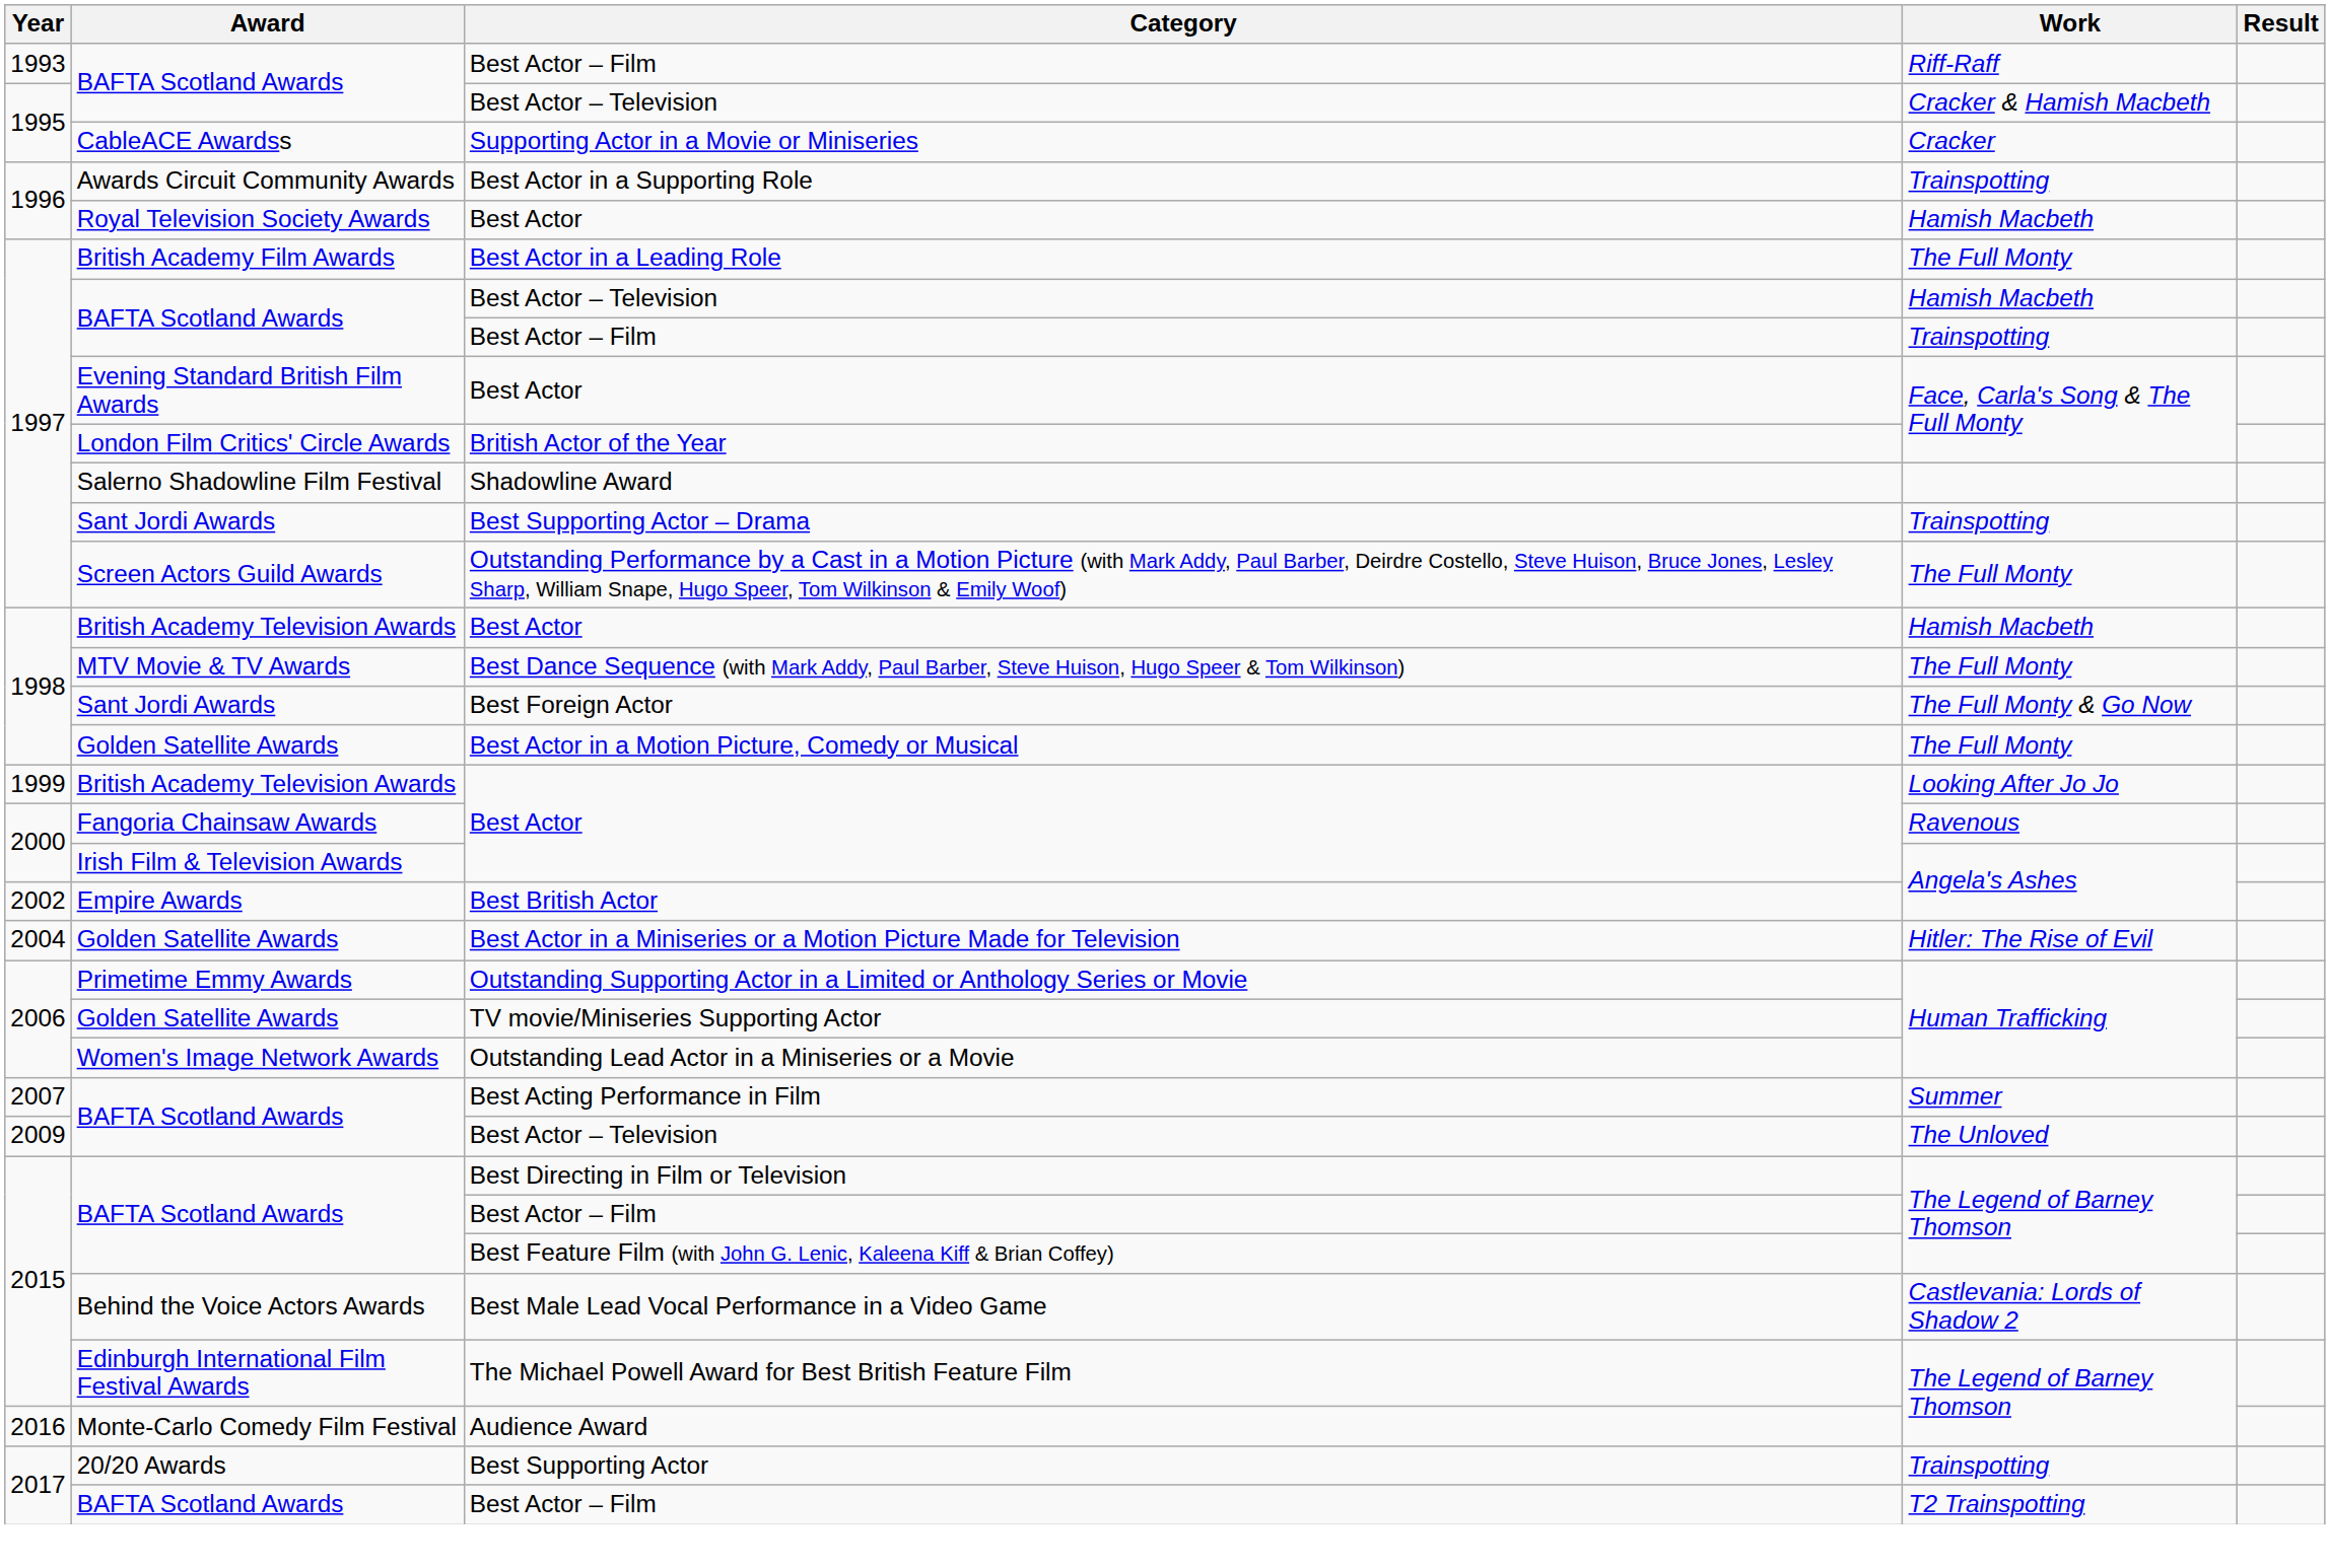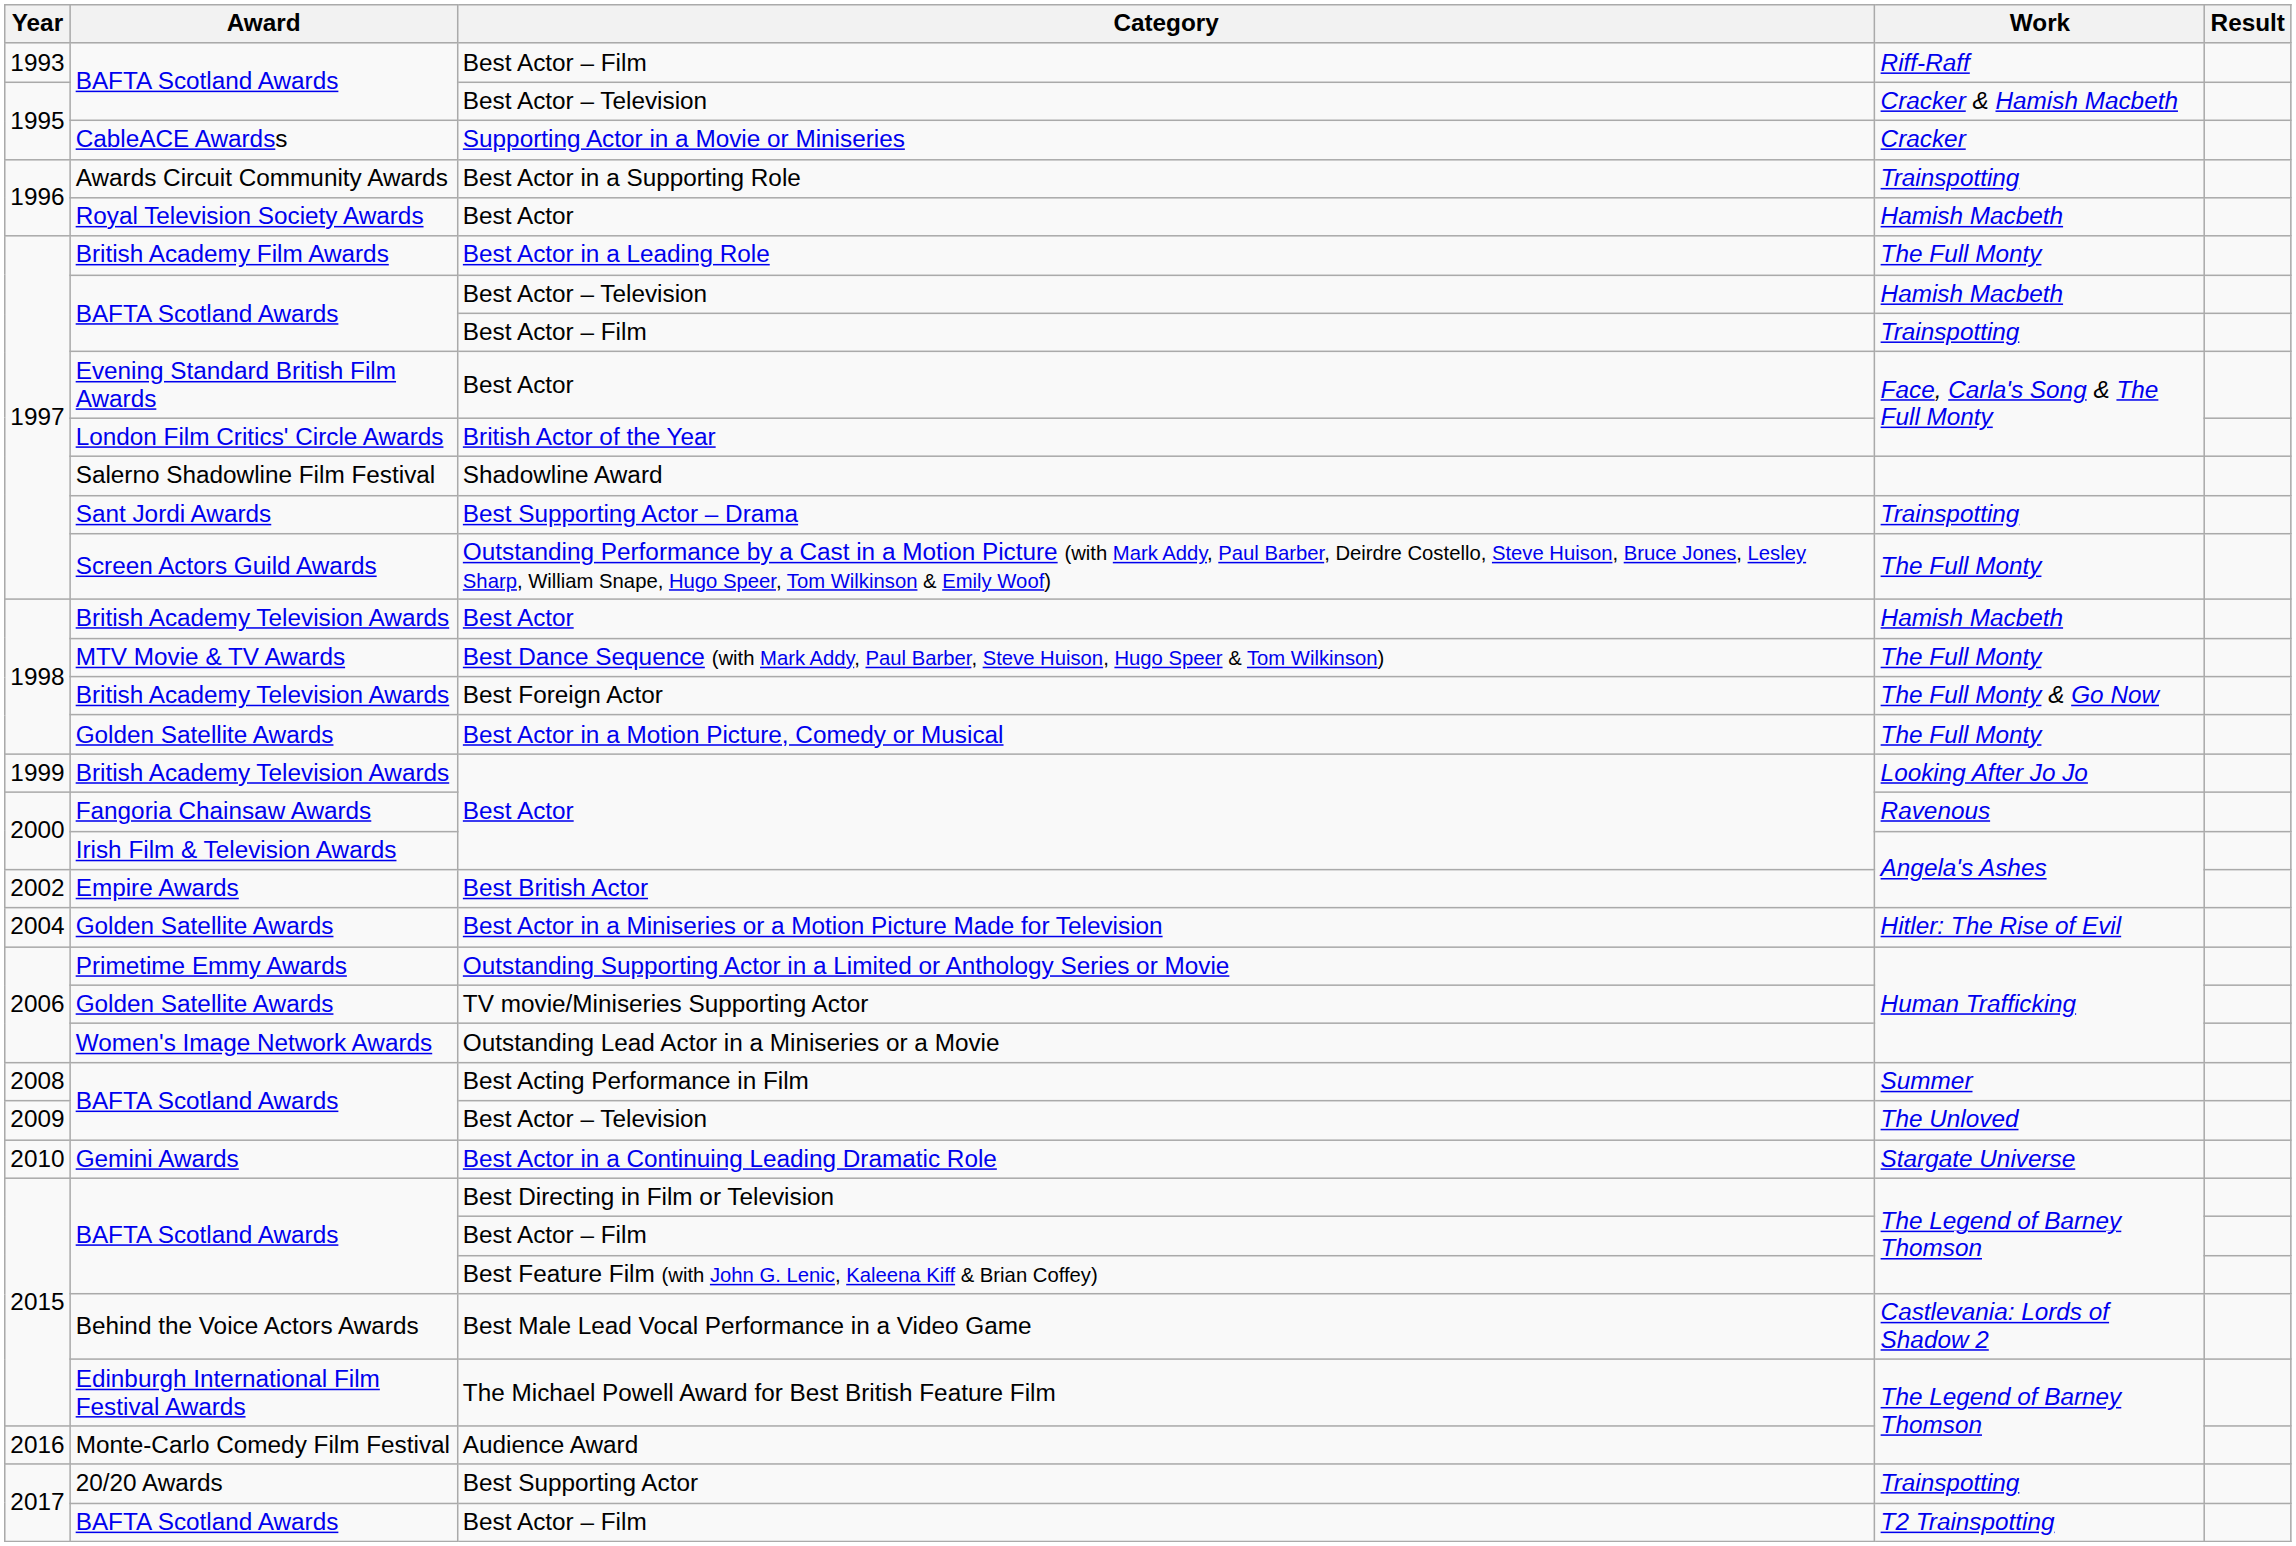Best Foreign Actor | Award: Sant Jordi Awards -> British Academy Television Awards
Best Acting Performance in Film | Year: 2007 -> 2008
+ row: 2010 | Gemini Awards | Best Actor in a Continuing Leading Dramatic Role | Stargate Universe
